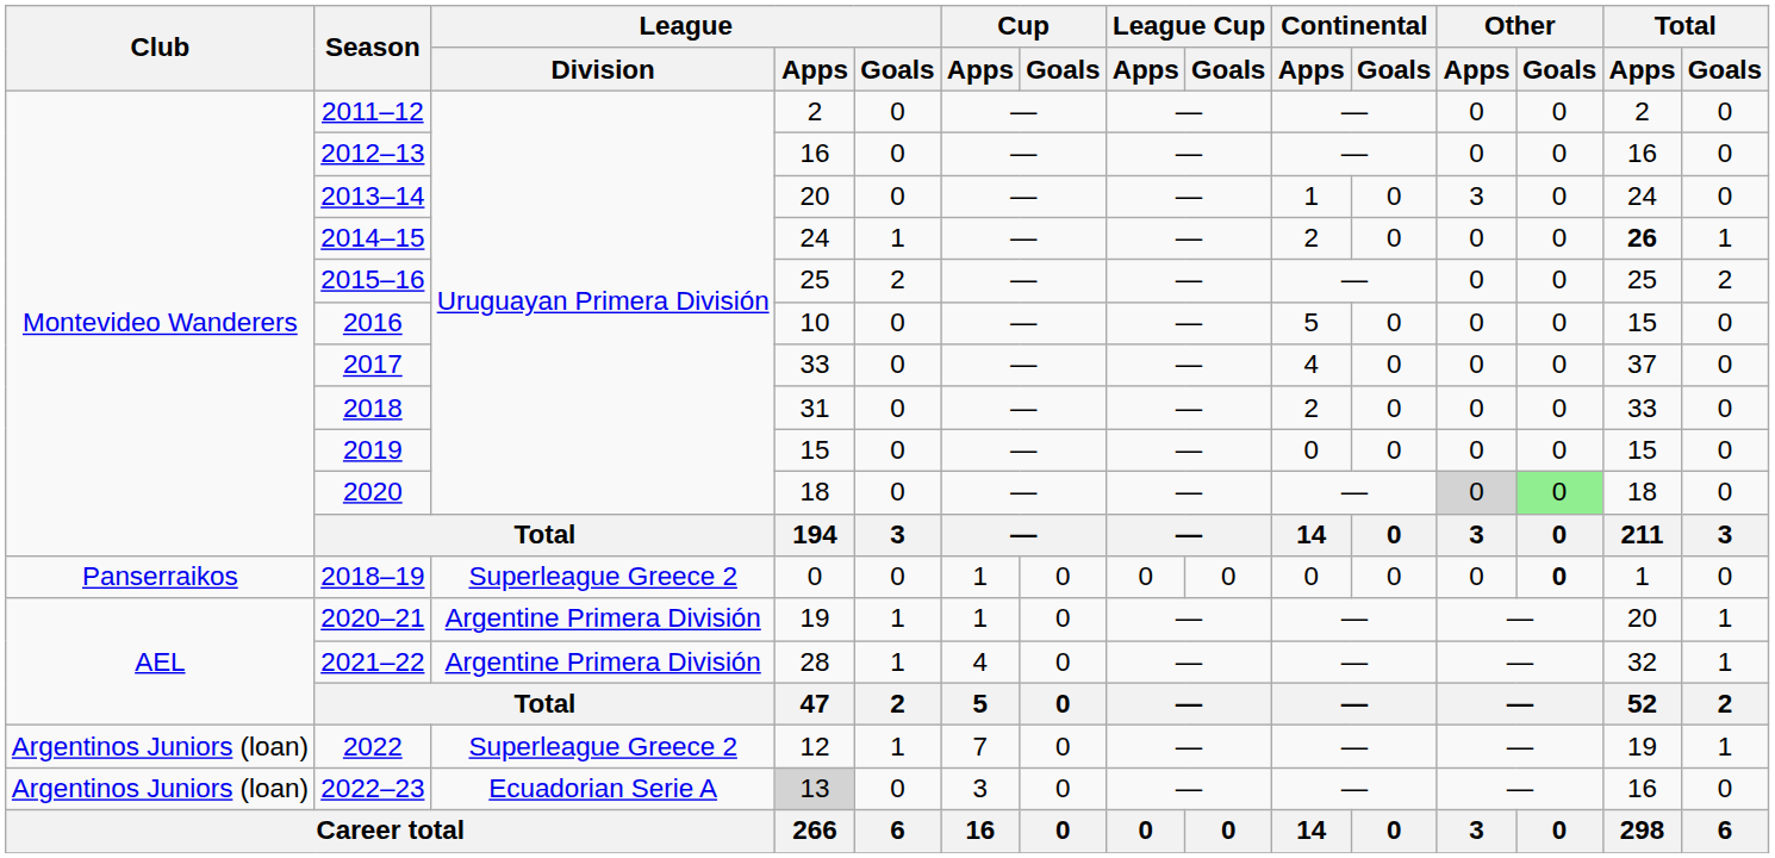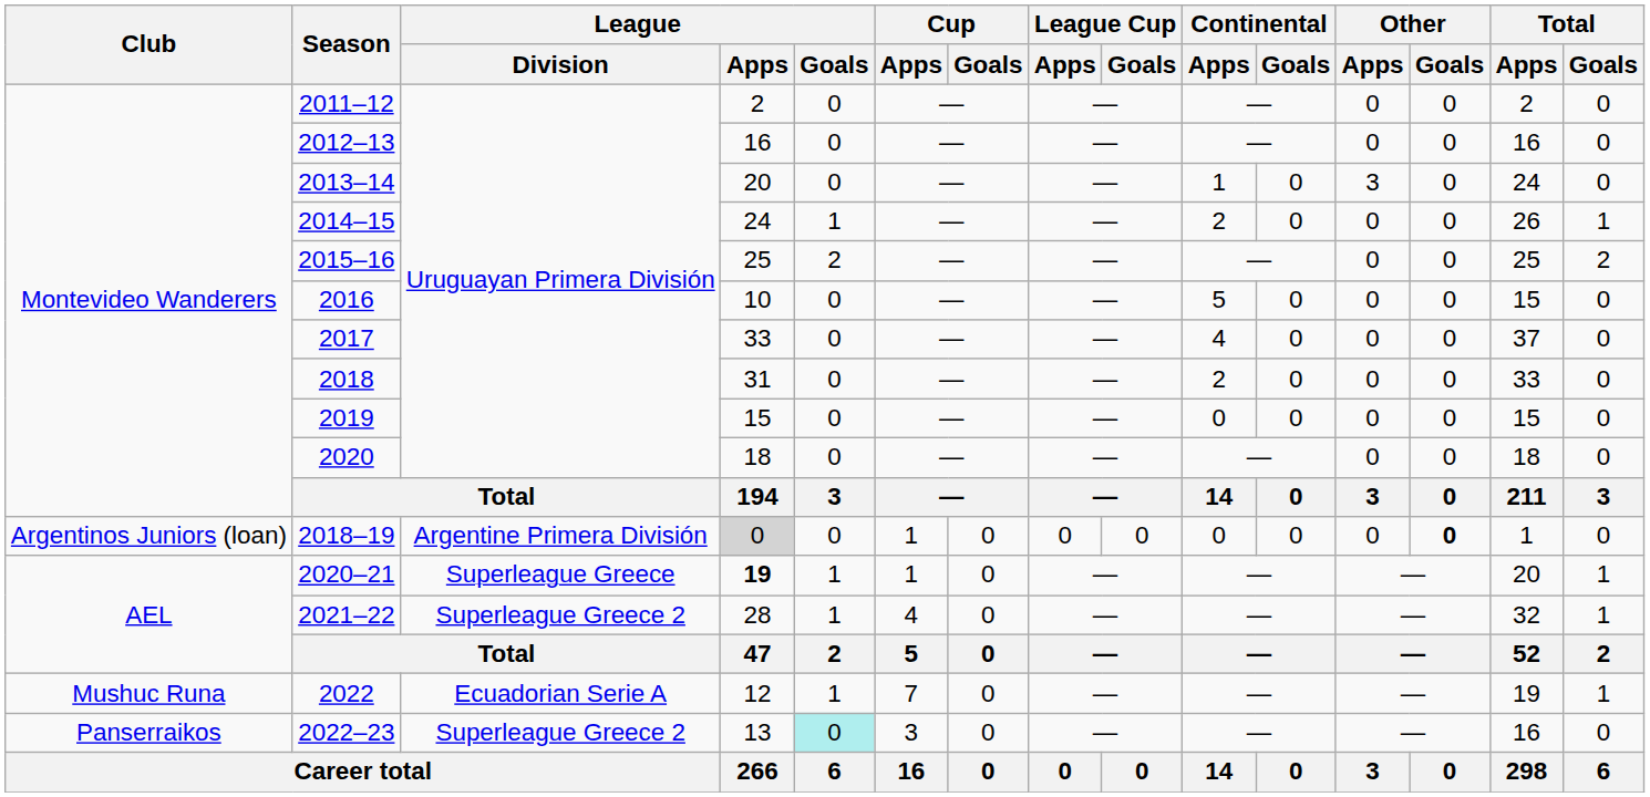2014–15 | Total / Apps: bold -> normal
2020 | Other / Apps: lightgrey background -> no background
2020 | Other / Goals: lightgreen background -> no background
2018–19 | Club: Panserraikos -> Argentinos Juniors (loan)
2018–19 | League / Division: Superleague Greece 2 -> Argentine Primera División
2018–19 | League / Apps: no background -> lightgrey background
2020–21 | League / Division: Argentine Primera División -> Superleague Greece
2020–21 | League / Apps: normal -> bold
2021–22 | League / Division: Argentine Primera División -> Superleague Greece 2
2022 | Club: Argentinos Juniors (loan) -> Mushuc Runa
2022 | League / Division: Superleague Greece 2 -> Ecuadorian Serie A
2022–23 | Club: Argentinos Juniors (loan) -> Panserraikos
2022–23 | League / Division: Ecuadorian Serie A -> Superleague Greece 2
2022–23 | League / Apps: lightgrey background -> no background
2022–23 | League / Goals: no background -> paleturquoise background
